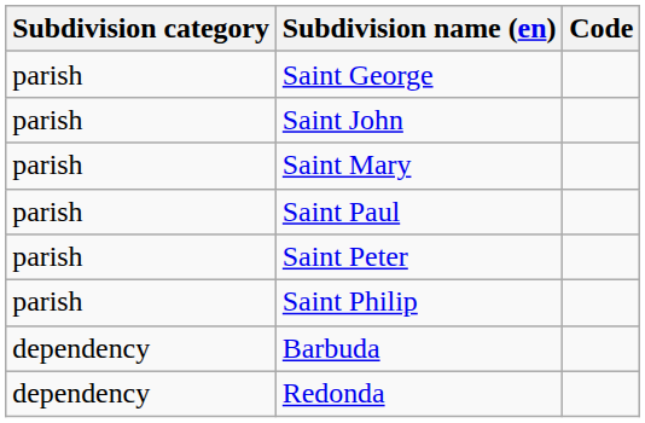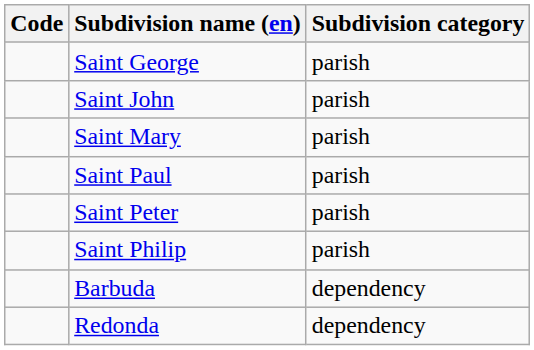columns swapped: Code <-> Subdivision category
